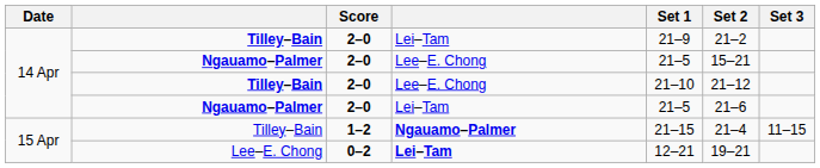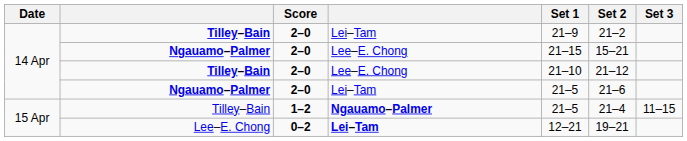Ngauamo–Palmer / Lee–E. Chong | Set 1: 21–5 -> 21–15
Tilley–Bain / Ngauamo–Palmer | Set 1: 21–15 -> 21–5
